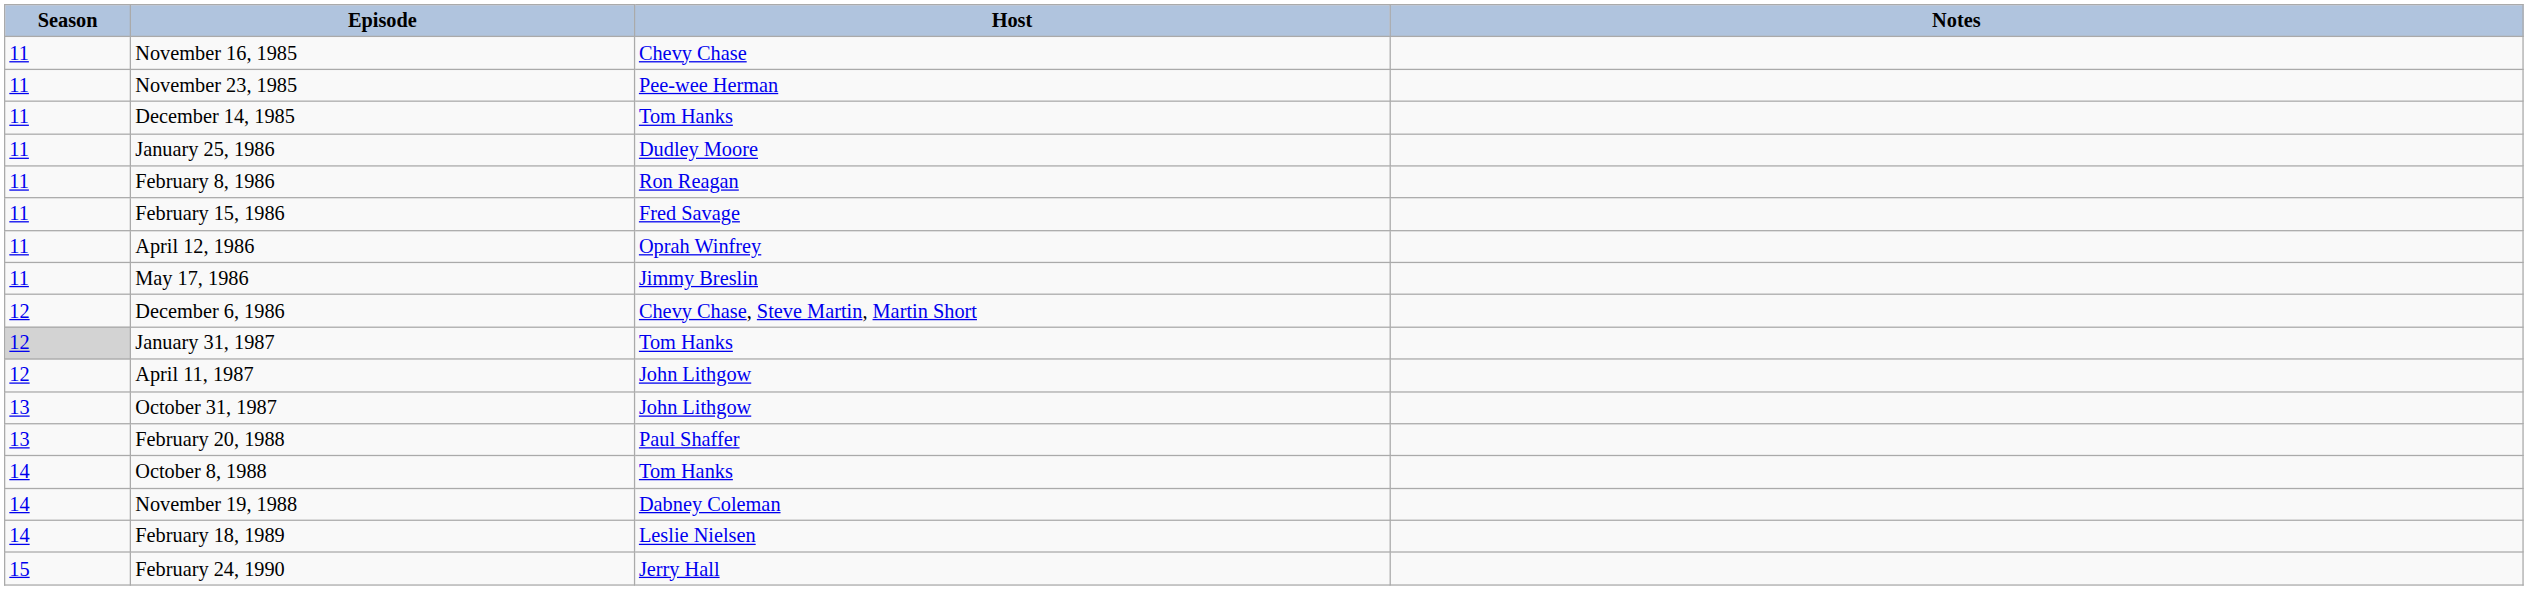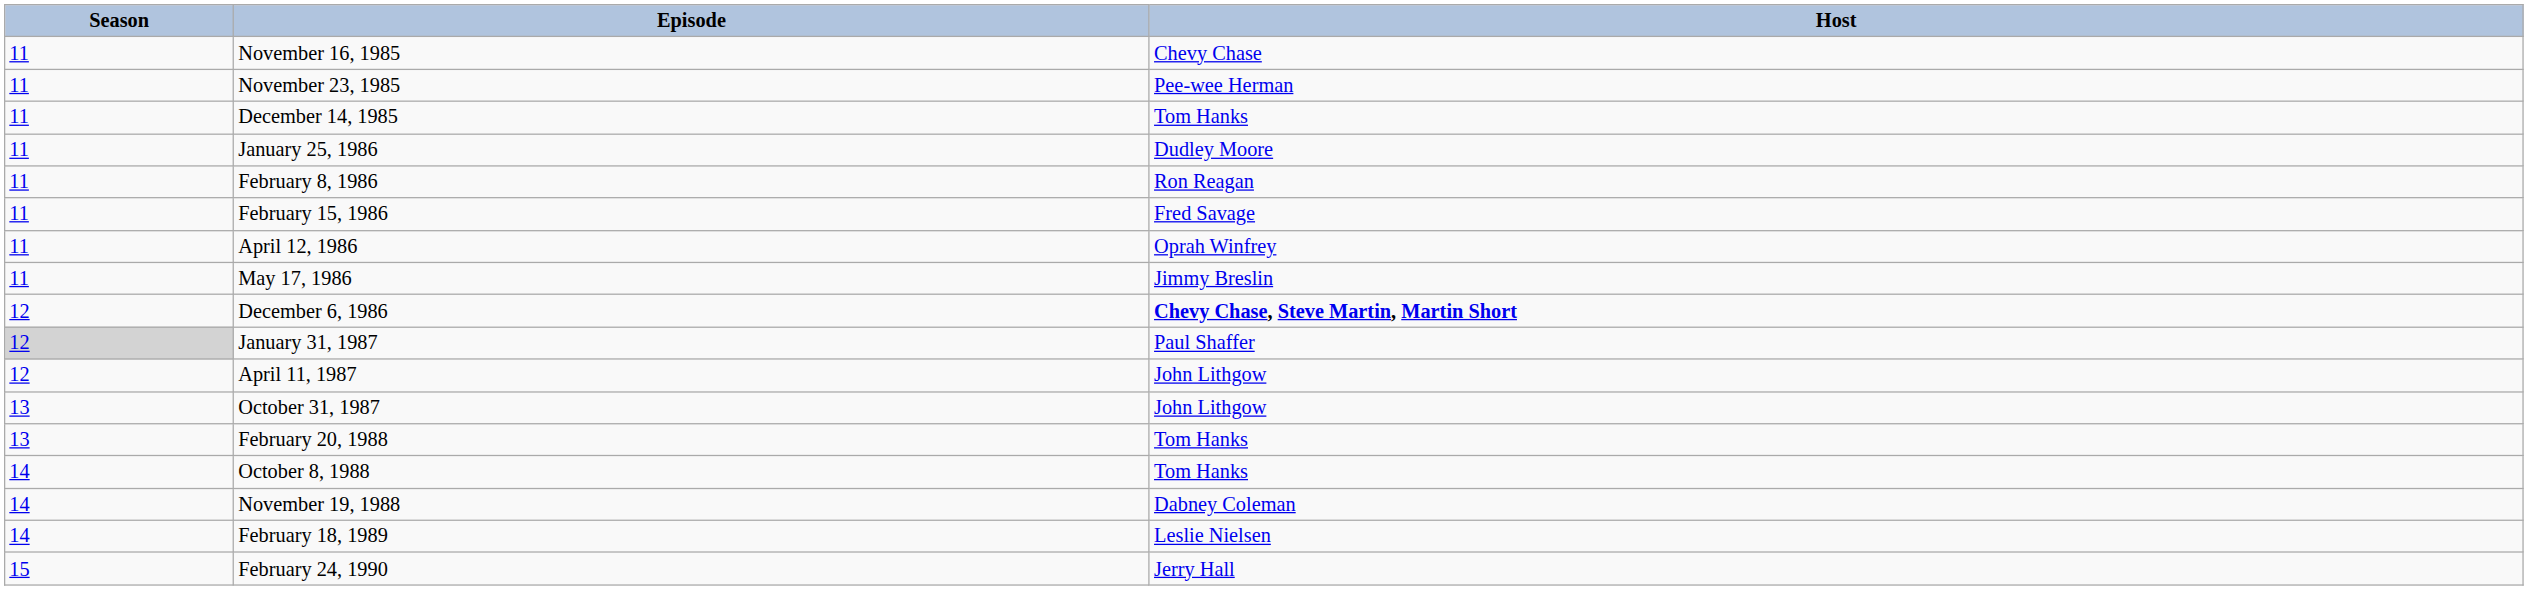- column: Notes
December 6, 1986 | Host: normal -> bold
January 31, 1987 | Host: Tom Hanks -> Paul Shaffer
February 20, 1988 | Host: Paul Shaffer -> Tom Hanks
